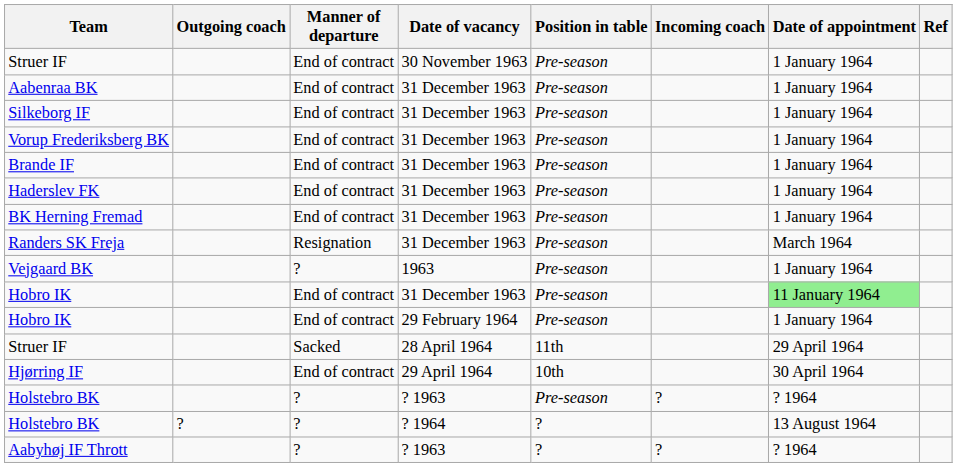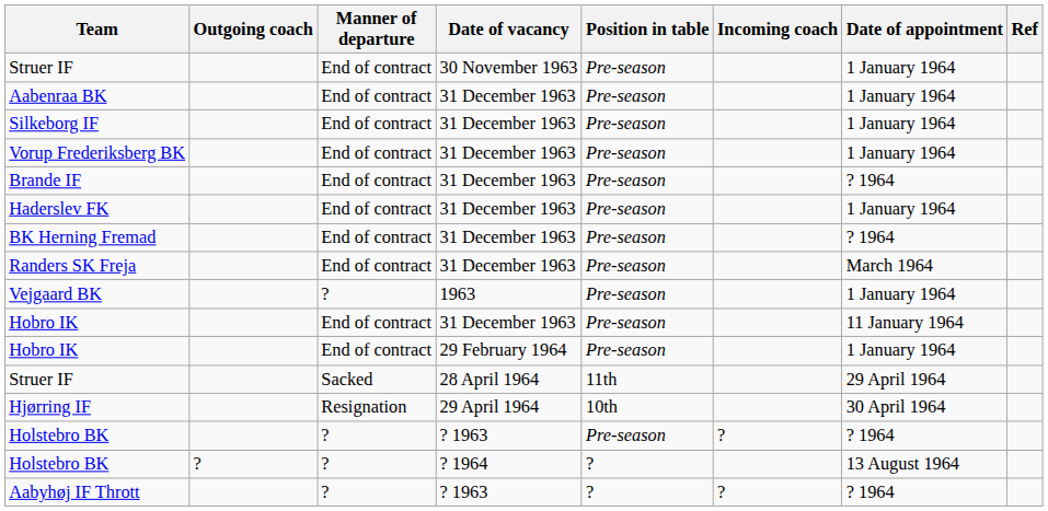Brande IF | Date of appointment: 1 January 1964 -> ? 1964
BK Herning Fremad | Date of appointment: 1 January 1964 -> ? 1964
Randers SK Freja | Manner of departure: Resignation -> End of contract
Hobro IK / 31 December 1963 | Date of appointment: lightgreen background -> no background
Hjørring IF | Manner of departure: End of contract -> Resignation
